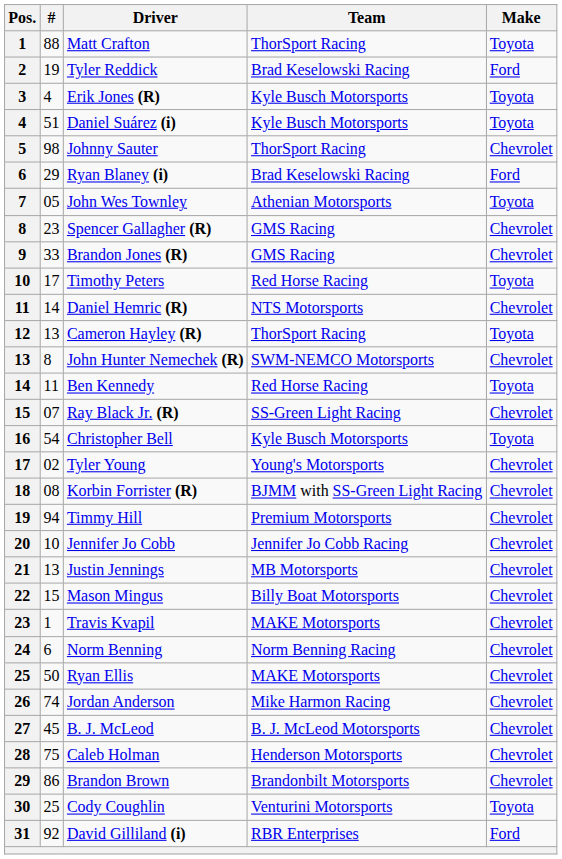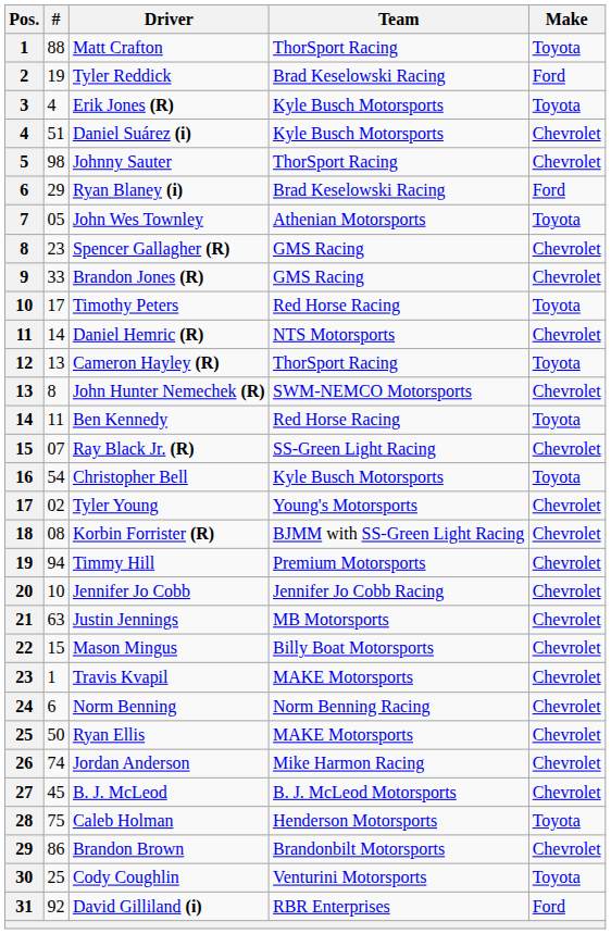Daniel Suárez (i) | Make: Toyota -> Chevrolet
Justin Jennings | #: 13 -> 63
Caleb Holman | Make: Chevrolet -> Toyota
